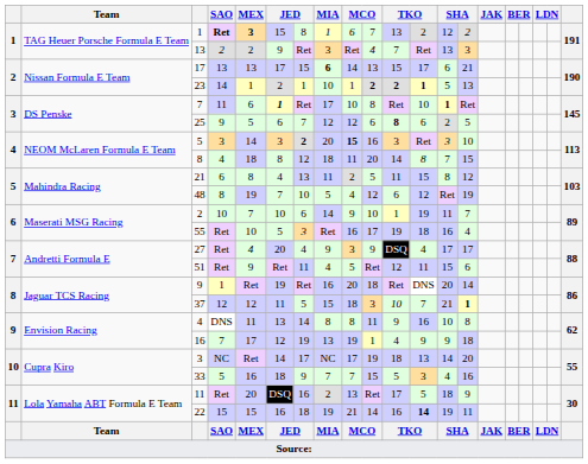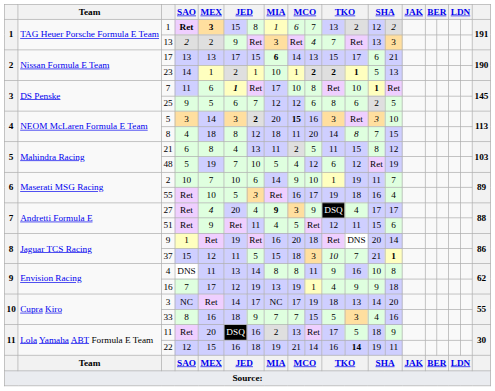25 | column 11: bold -> normal
48 | SAO: 8 -> 5
27 | MIA: normal -> bold
37 | SAO: 12 -> 15
33 | SAO: 5 -> 8
22 | SAO: 15 -> 12
